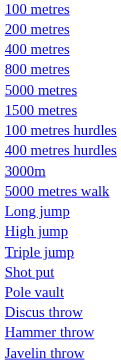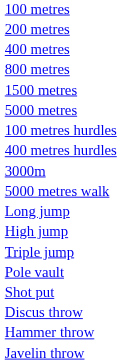rows swapped: 1500 metres <-> 5000 metres
rows swapped: Pole vault <-> Shot put
